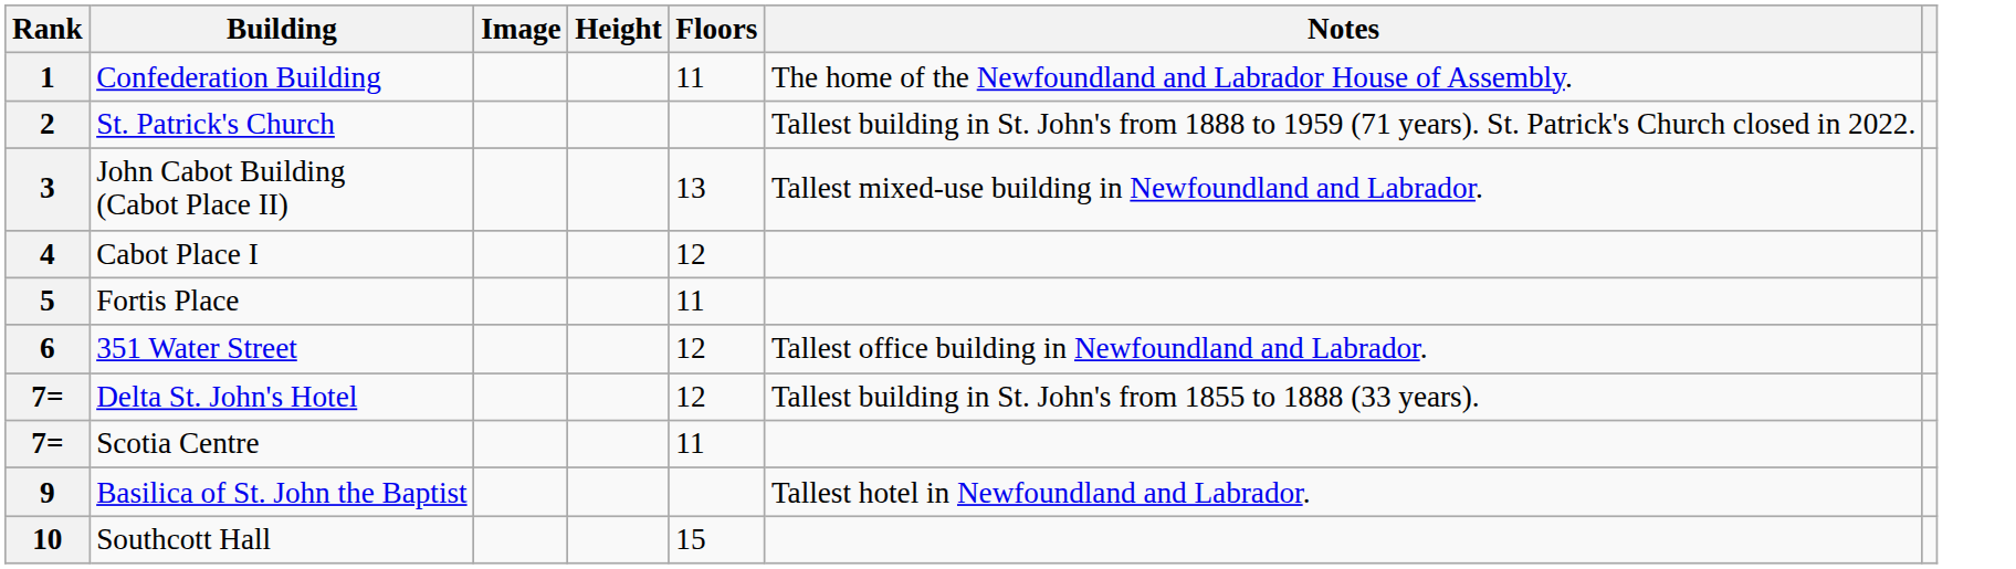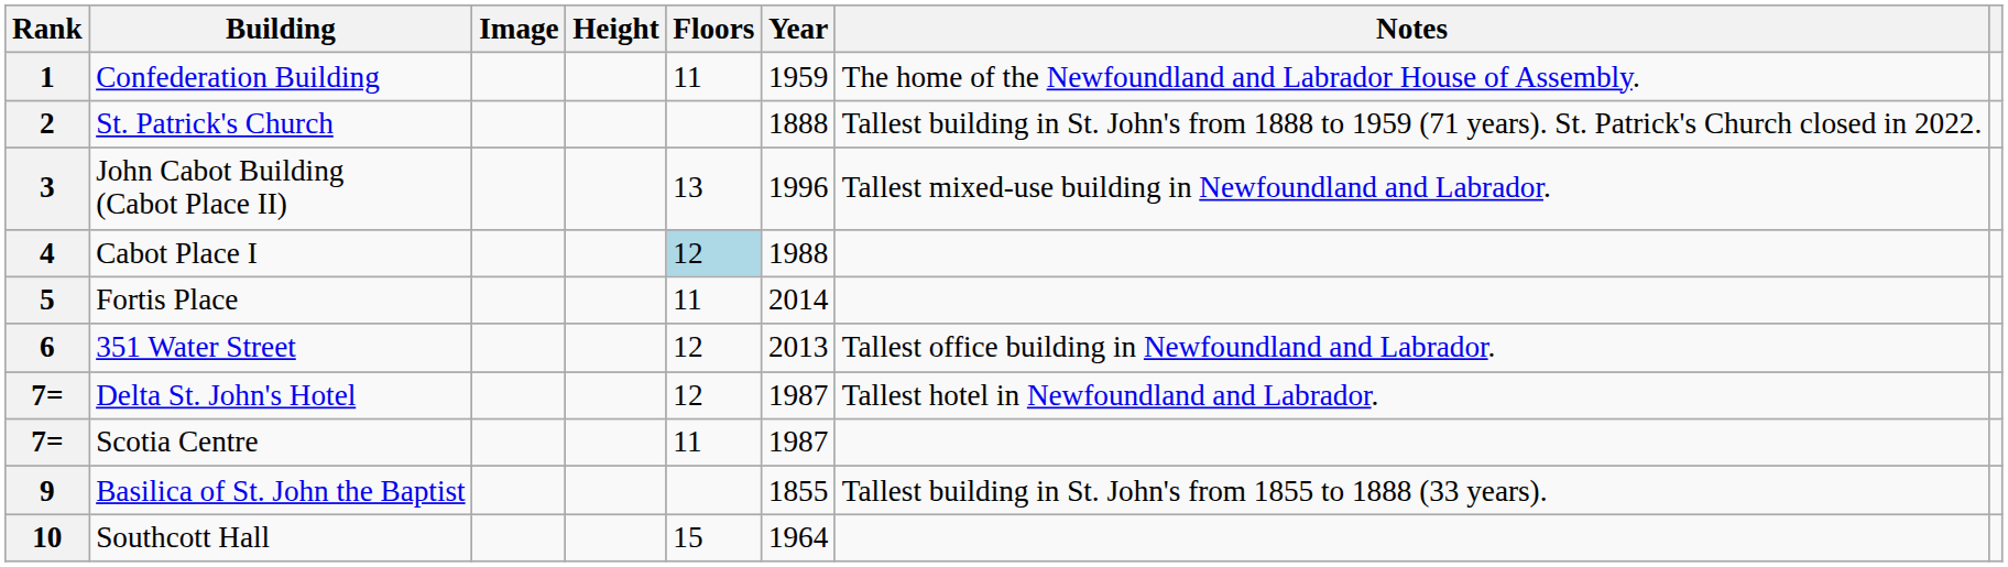+ column: Year | 1959 | 1888 | 1996 | 1988 | 2014 | 2013 | 1987 | 1987 | 1855 | 1964
4 | Floors: no background -> lightblue background
7= / Delta St. John's Hotel | Notes: Tallest building in St. John's from 1855 to 1888 (33 years). -> Tallest hotel in Newfoundland and Labrador.
9 | Notes: Tallest hotel in Newfoundland and Labrador. -> Tallest building in St. John's from 1855 to 1888 (33 years).
